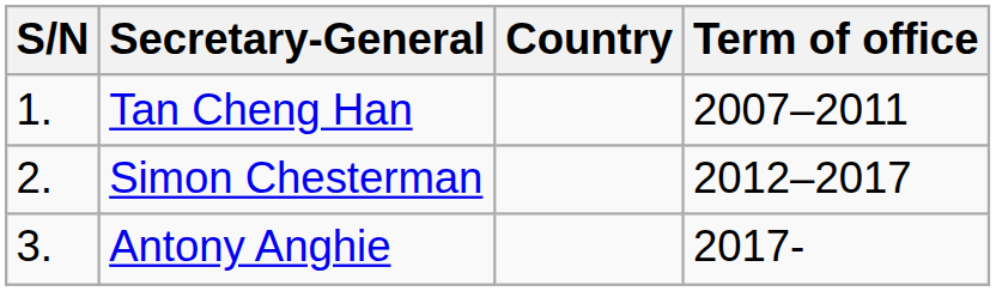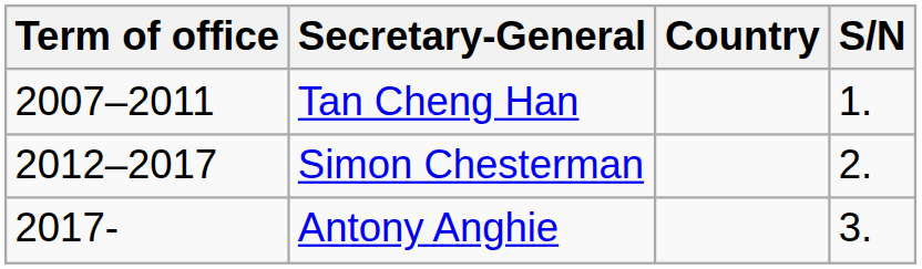columns swapped: S/N <-> Term of office
